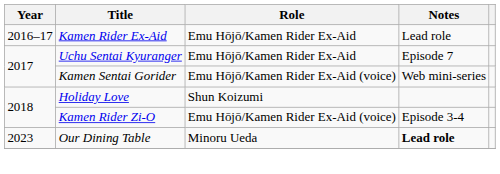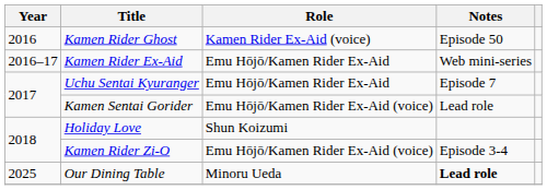+ row: 2016 | Kamen Rider Ghost | Kamen Rider Ex-Aid (voice) | Episode 50
Kamen Rider Ex-Aid | Notes: Lead role -> Web mini-series
Kamen Sentai Gorider | Notes: Web mini-series -> Lead role
Our Dining Table | Year: 2023 -> 2025
